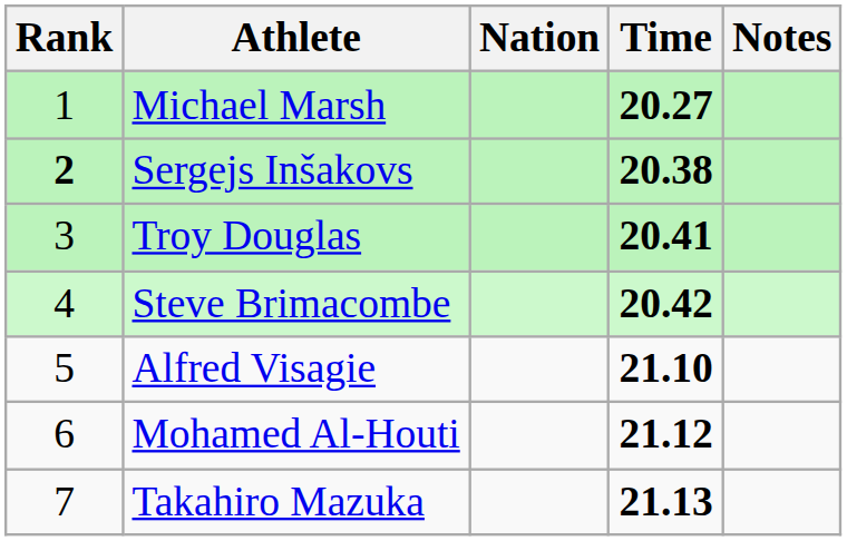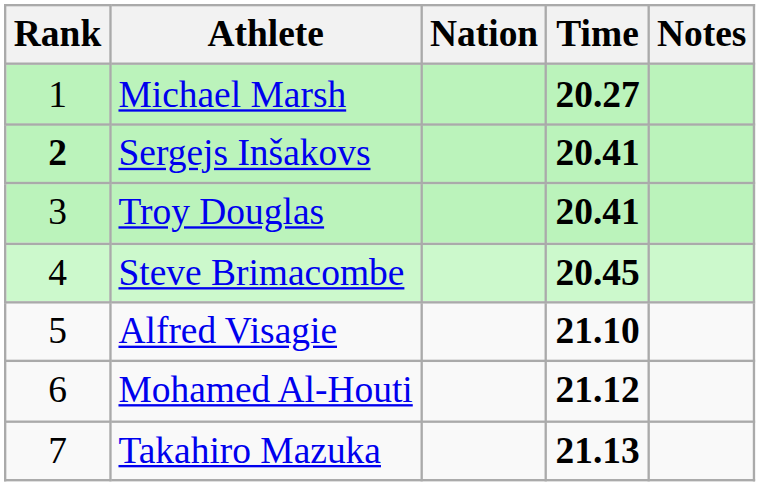Sergejs Inšakovs | Time: 20.38 -> 20.41
Steve Brimacombe | Time: 20.42 -> 20.45
